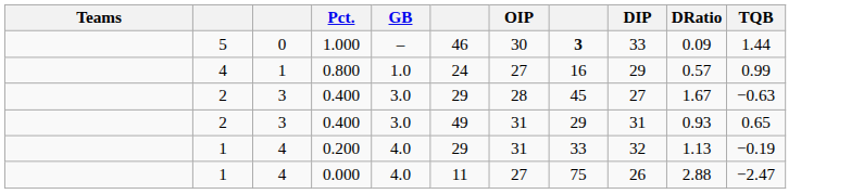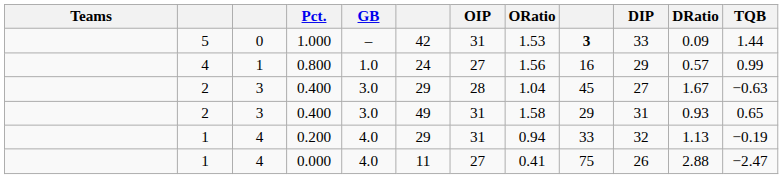+ column: ORatio | 1.53 | 1.56 | 1.04 | 1.58 | 0.94 | 0.41
1.000 | column 6: 46 -> 42
1.000 | OIP: 30 -> 31
